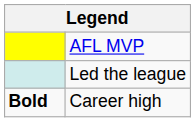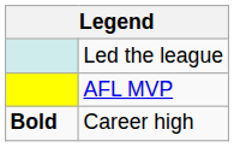rows swapped: AFL MVP <-> Led the league
